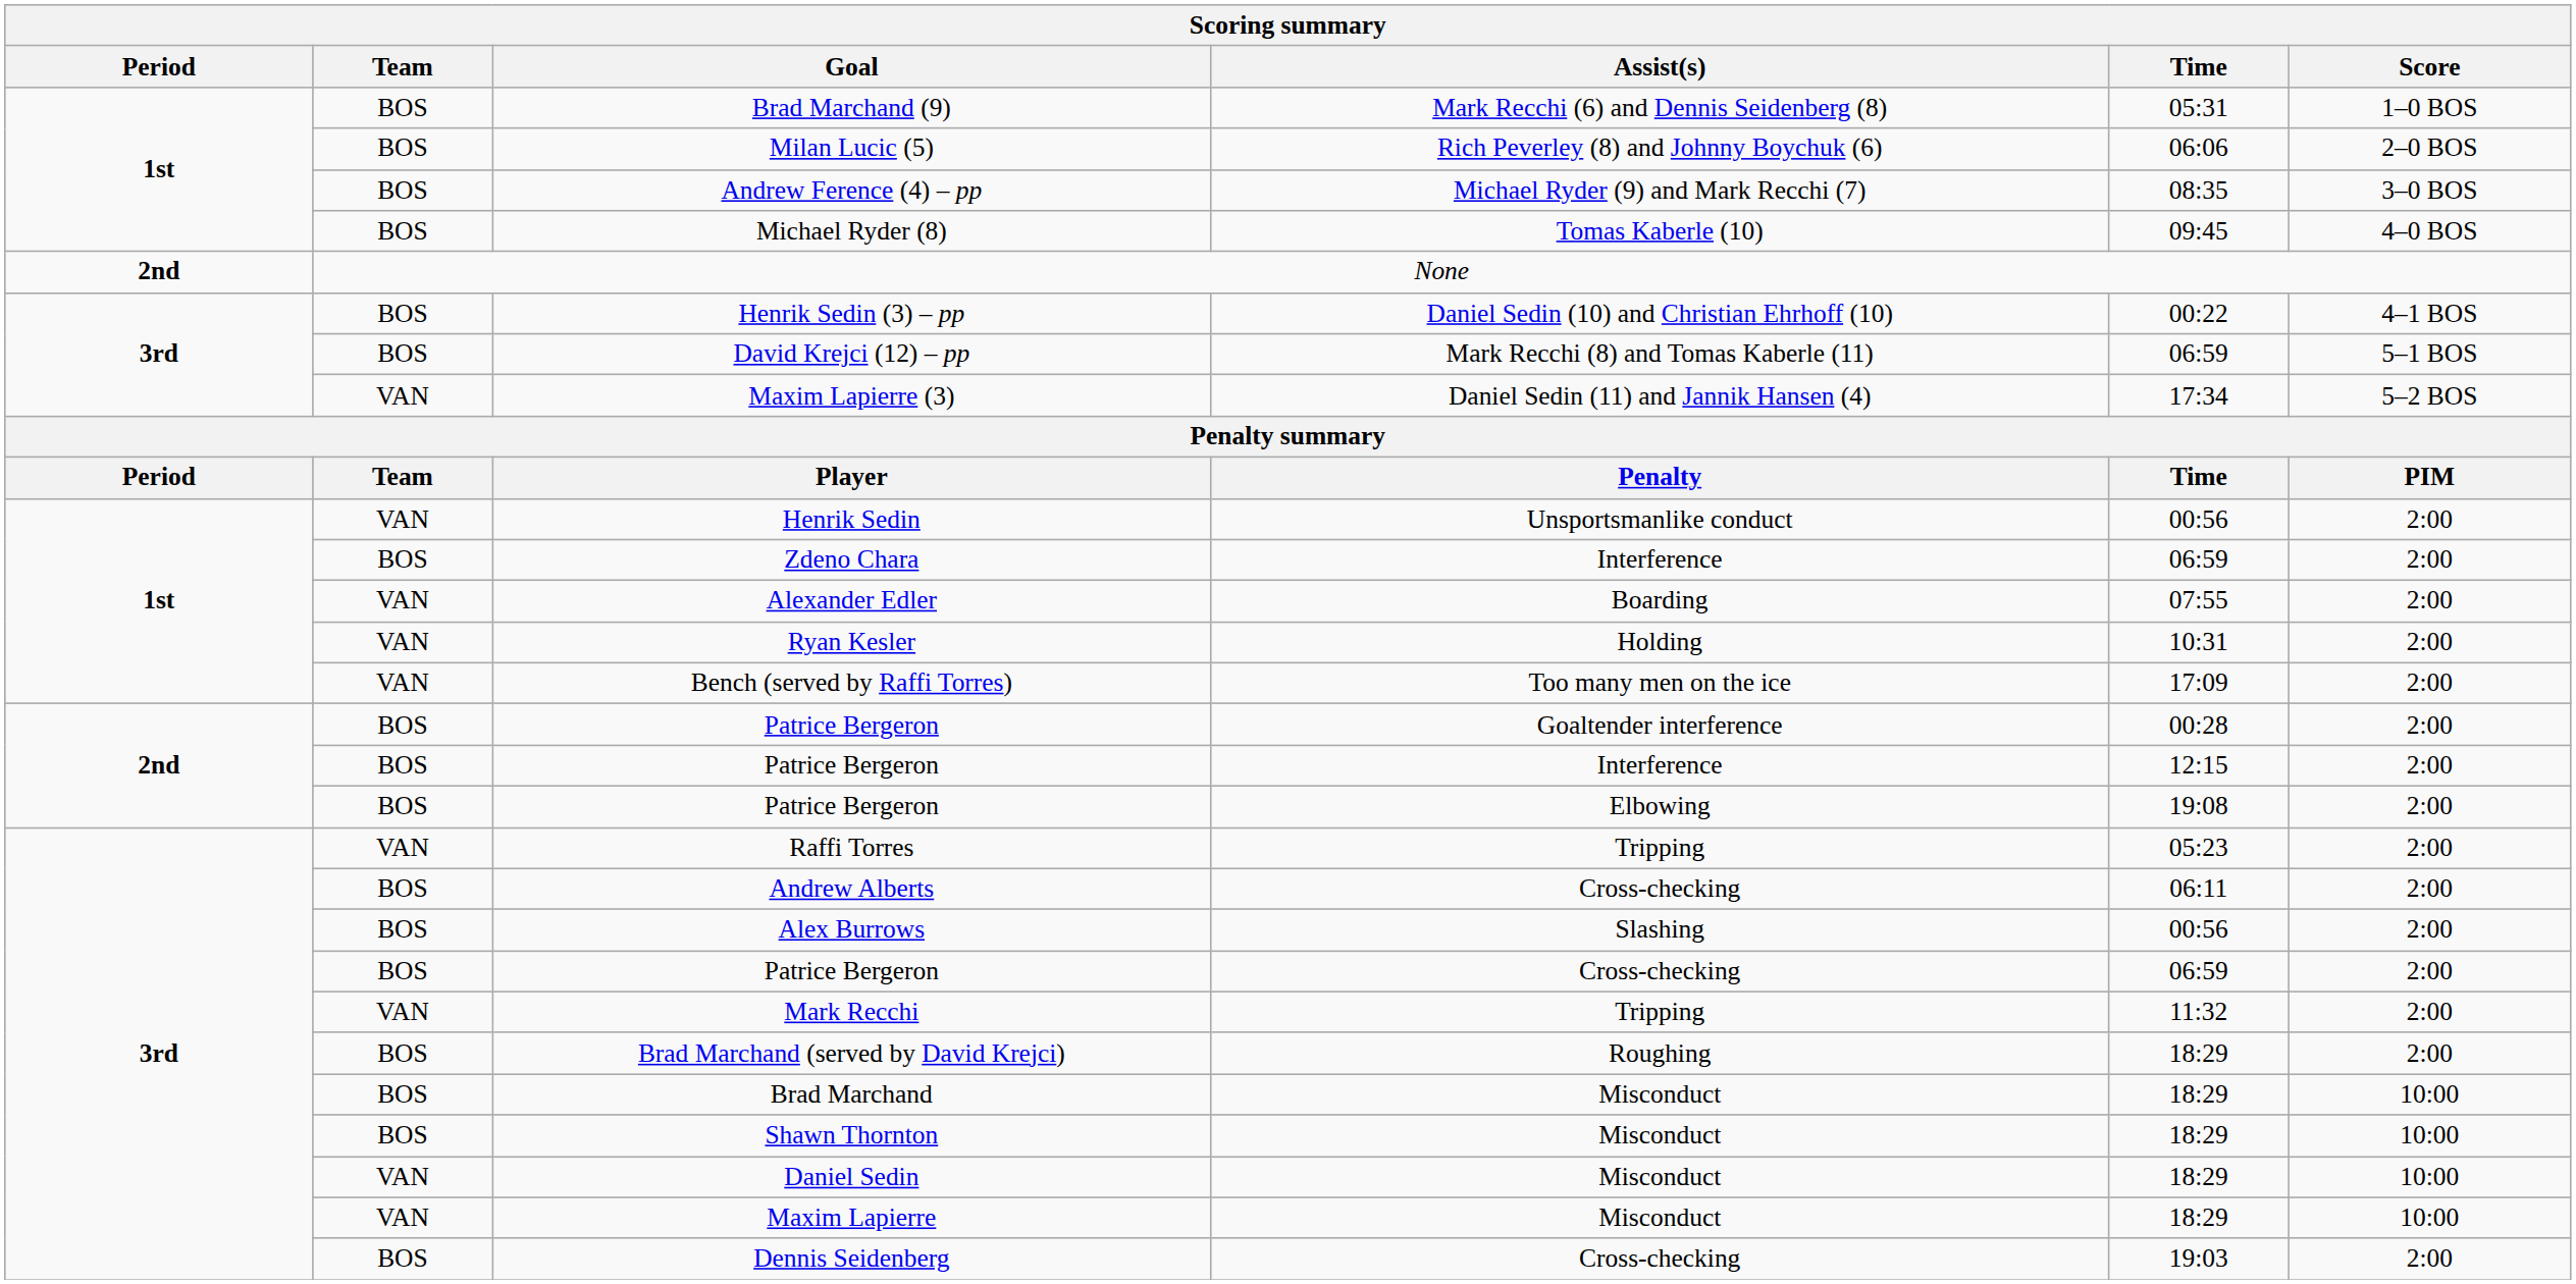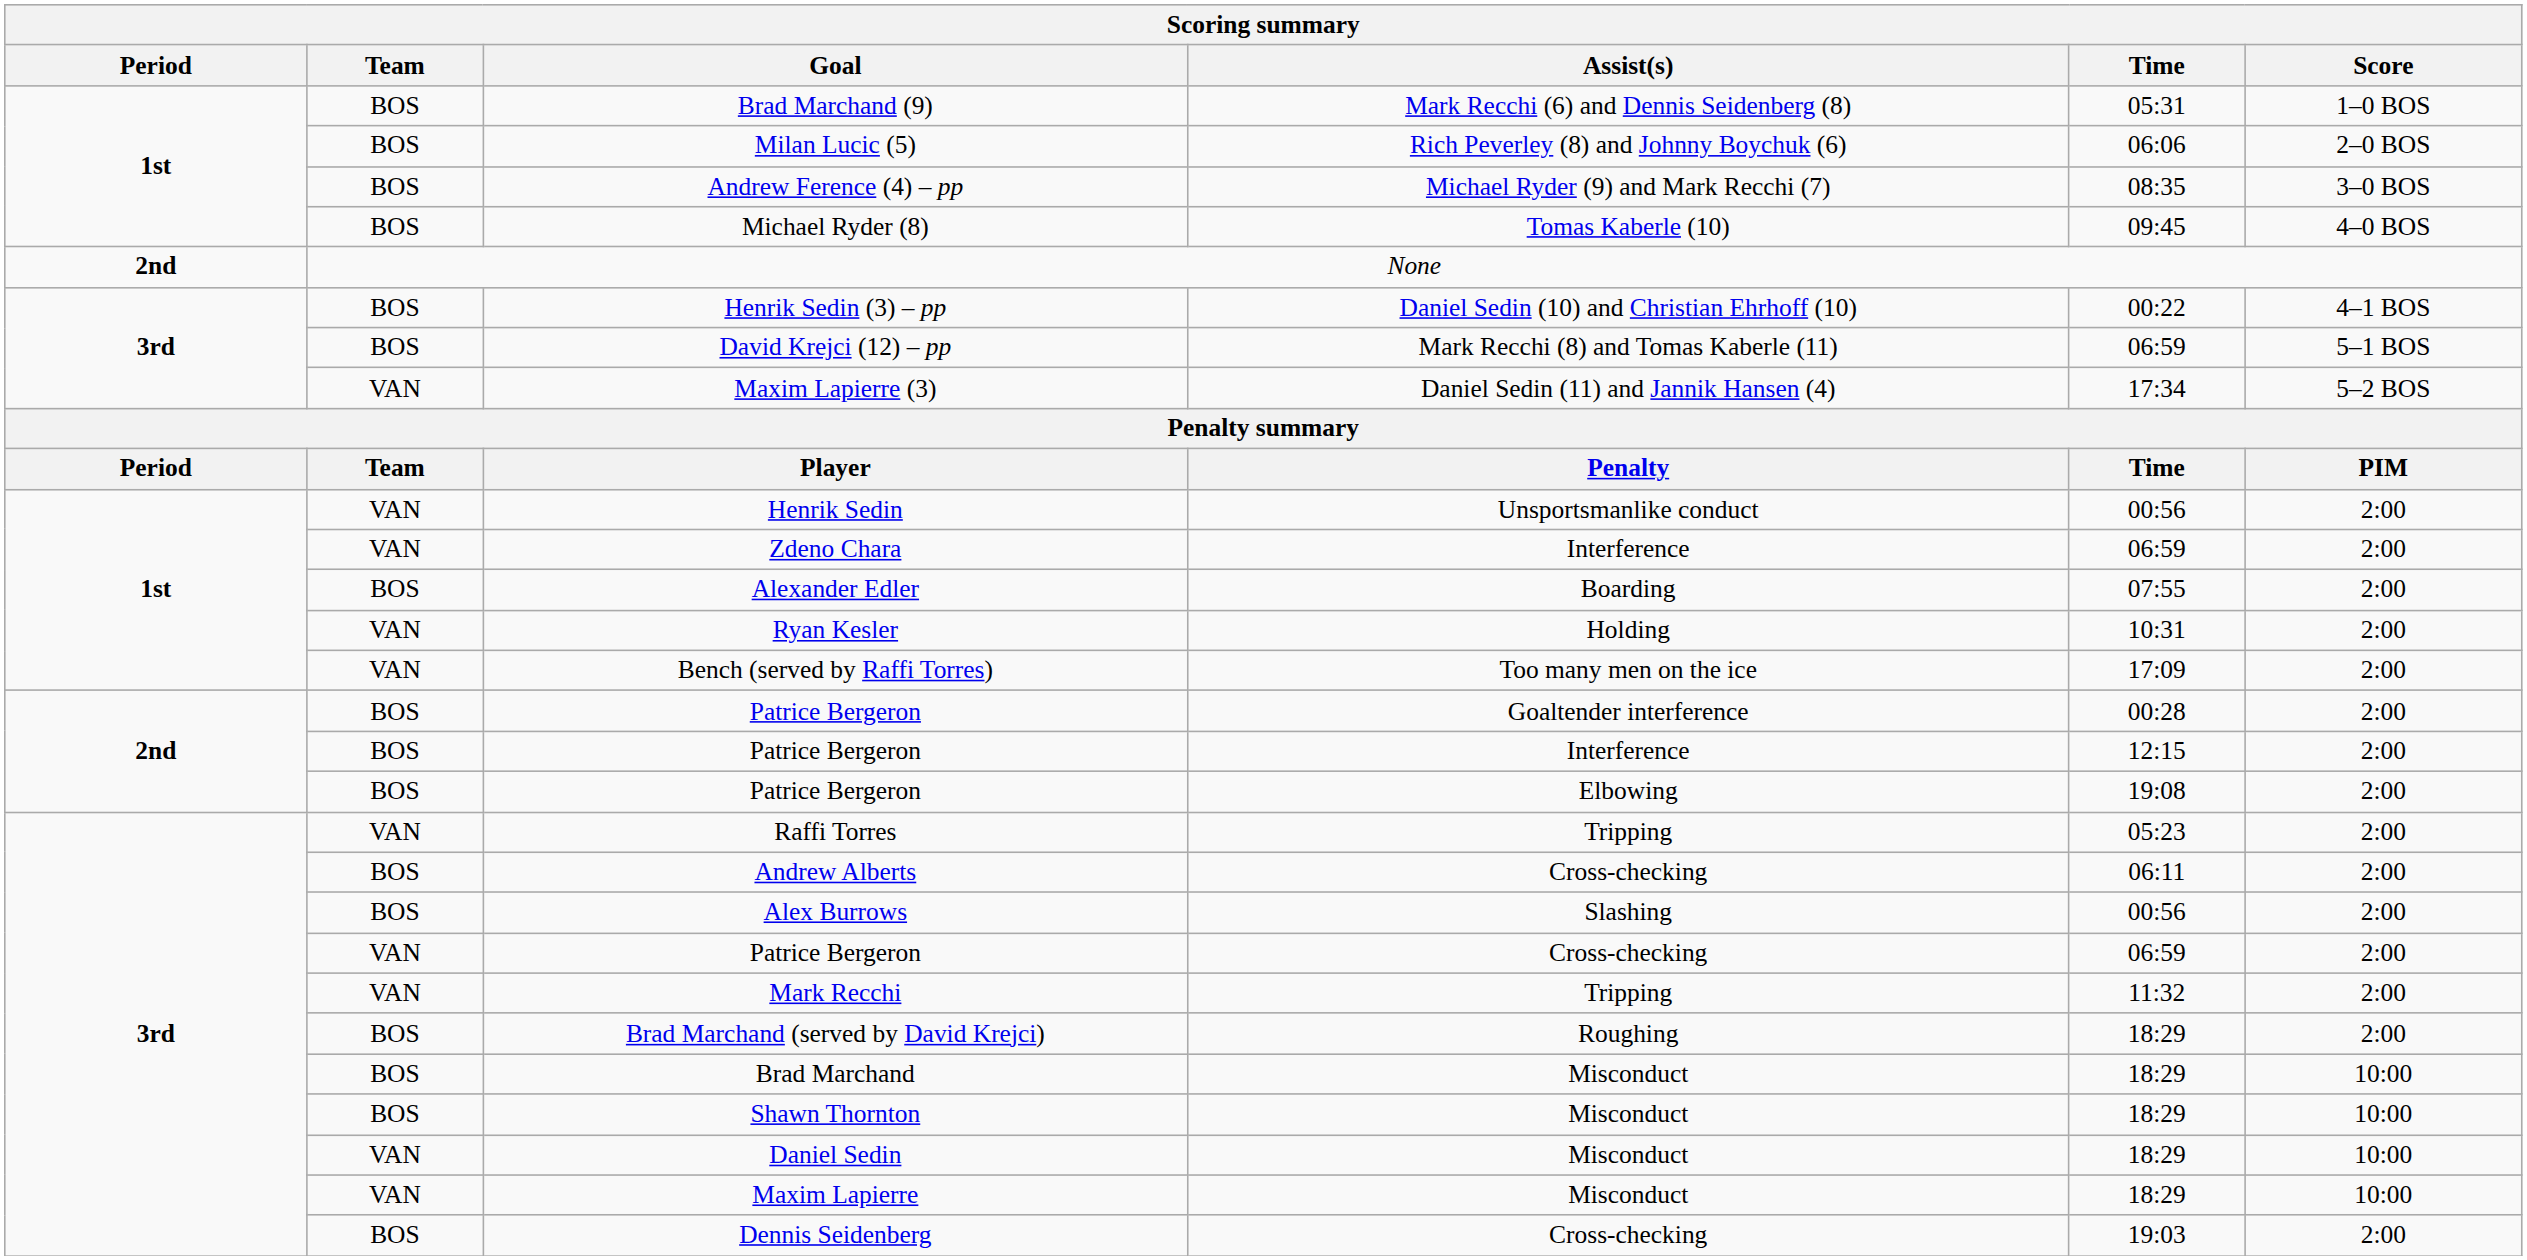Zdeno Chara | Team: BOS -> VAN
Alexander Edler | Team: VAN -> BOS
Patrice Bergeron / Cross-checking | Team: BOS -> VAN
